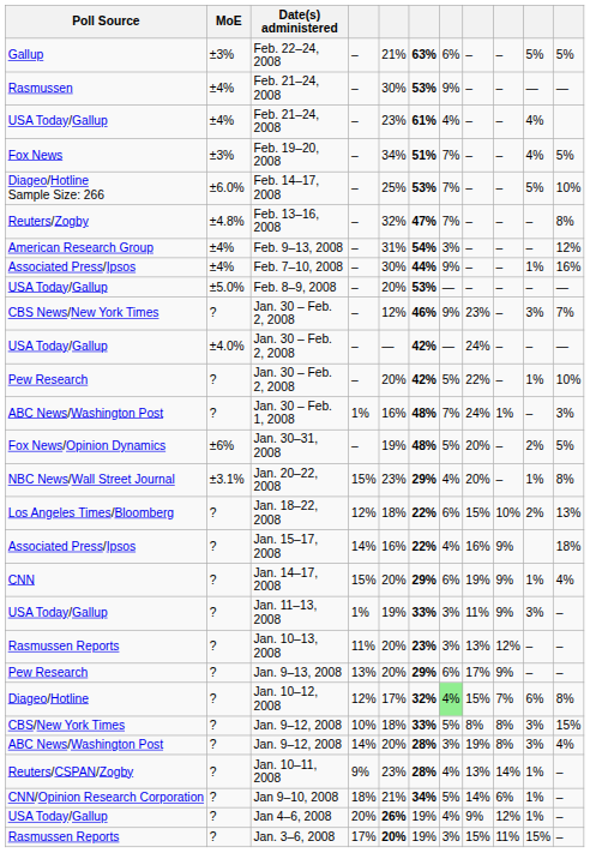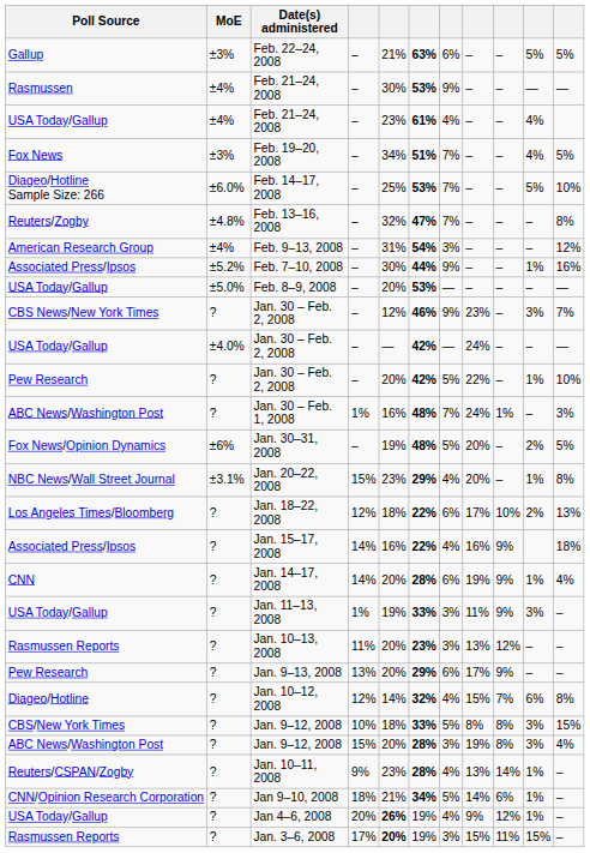Feb. 7–10, 2008 | MoE: ±4% -> ±5.2%
Jan. 18–22, 2008 | column 8: 15% -> 17%
Jan. 14–17, 2008 | column 4: 15% -> 14%
Jan. 14–17, 2008 | column 6: 29% -> 28%
Jan. 10–12, 2008 | column 5: 17% -> 14%
Jan. 10–12, 2008 | column 7: lightgreen background -> no background
ABC News/Washington Post / Jan. 9–12, 2008 | column 4: 14% -> 15%
